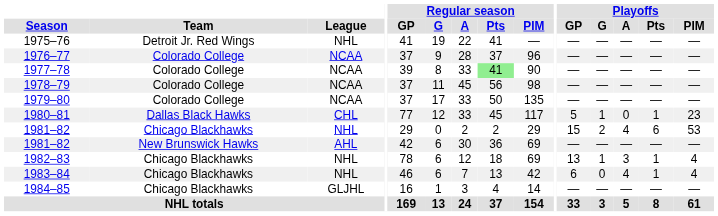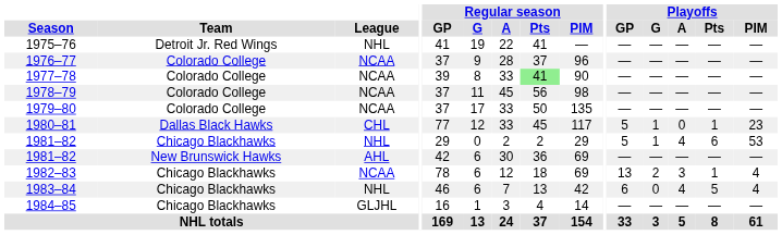1981–82 / Chicago Blackhawks | Playoffs / GP: 15 -> 5
1981–82 / Chicago Blackhawks | Playoffs / G: 2 -> 1
1982–83 | League: NHL -> NCAA
1982–83 | Playoffs / G: 1 -> 2
1983–84 | Playoffs / Pts: 1 -> 5
